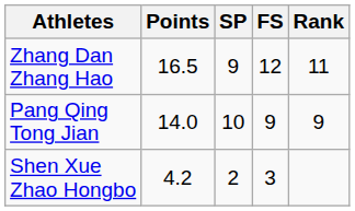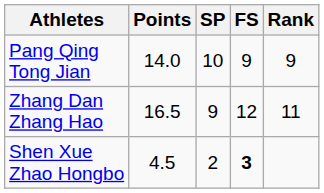rows swapped: Zhang Dan Zhang Hao <-> Pang Qing Tong Jian
Shen Xue Zhao Hongbo | Points: 4.2 -> 4.5
Shen Xue Zhao Hongbo | FS: normal -> bold
